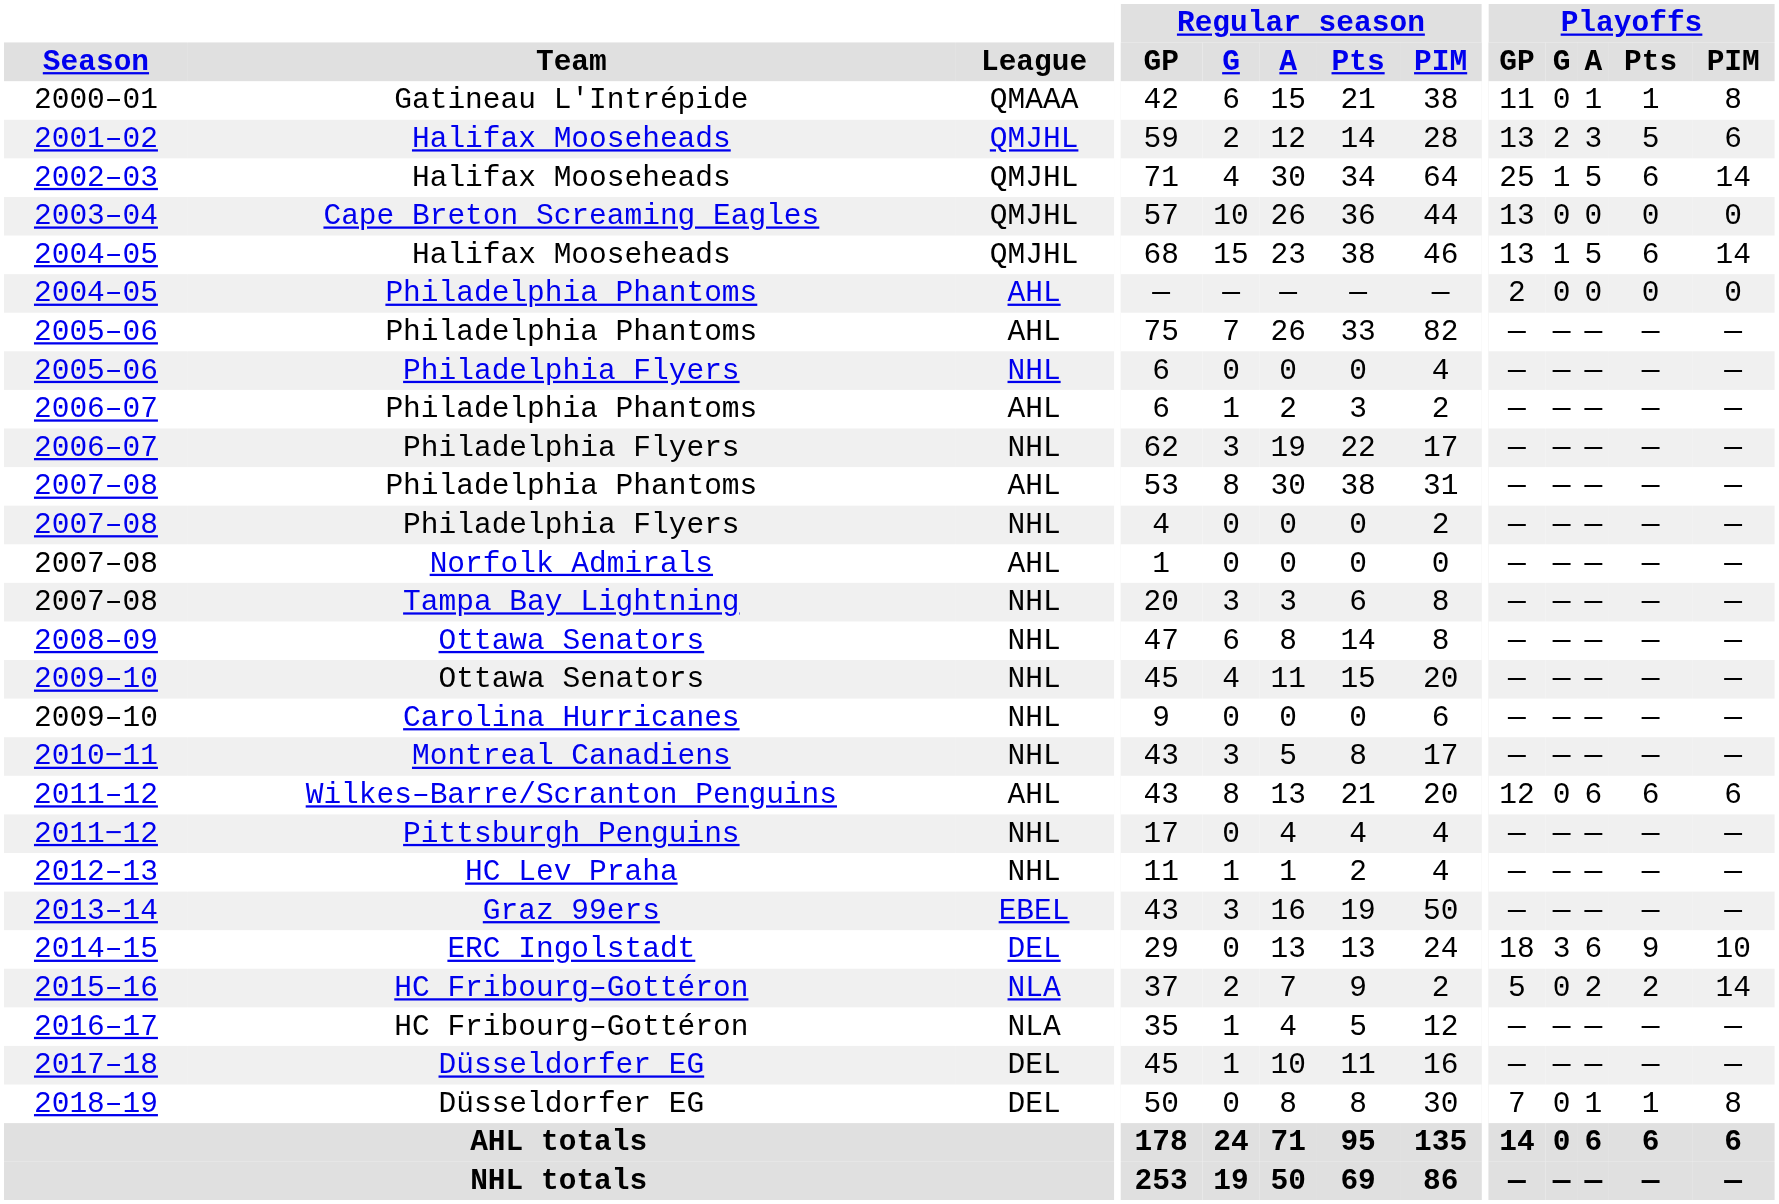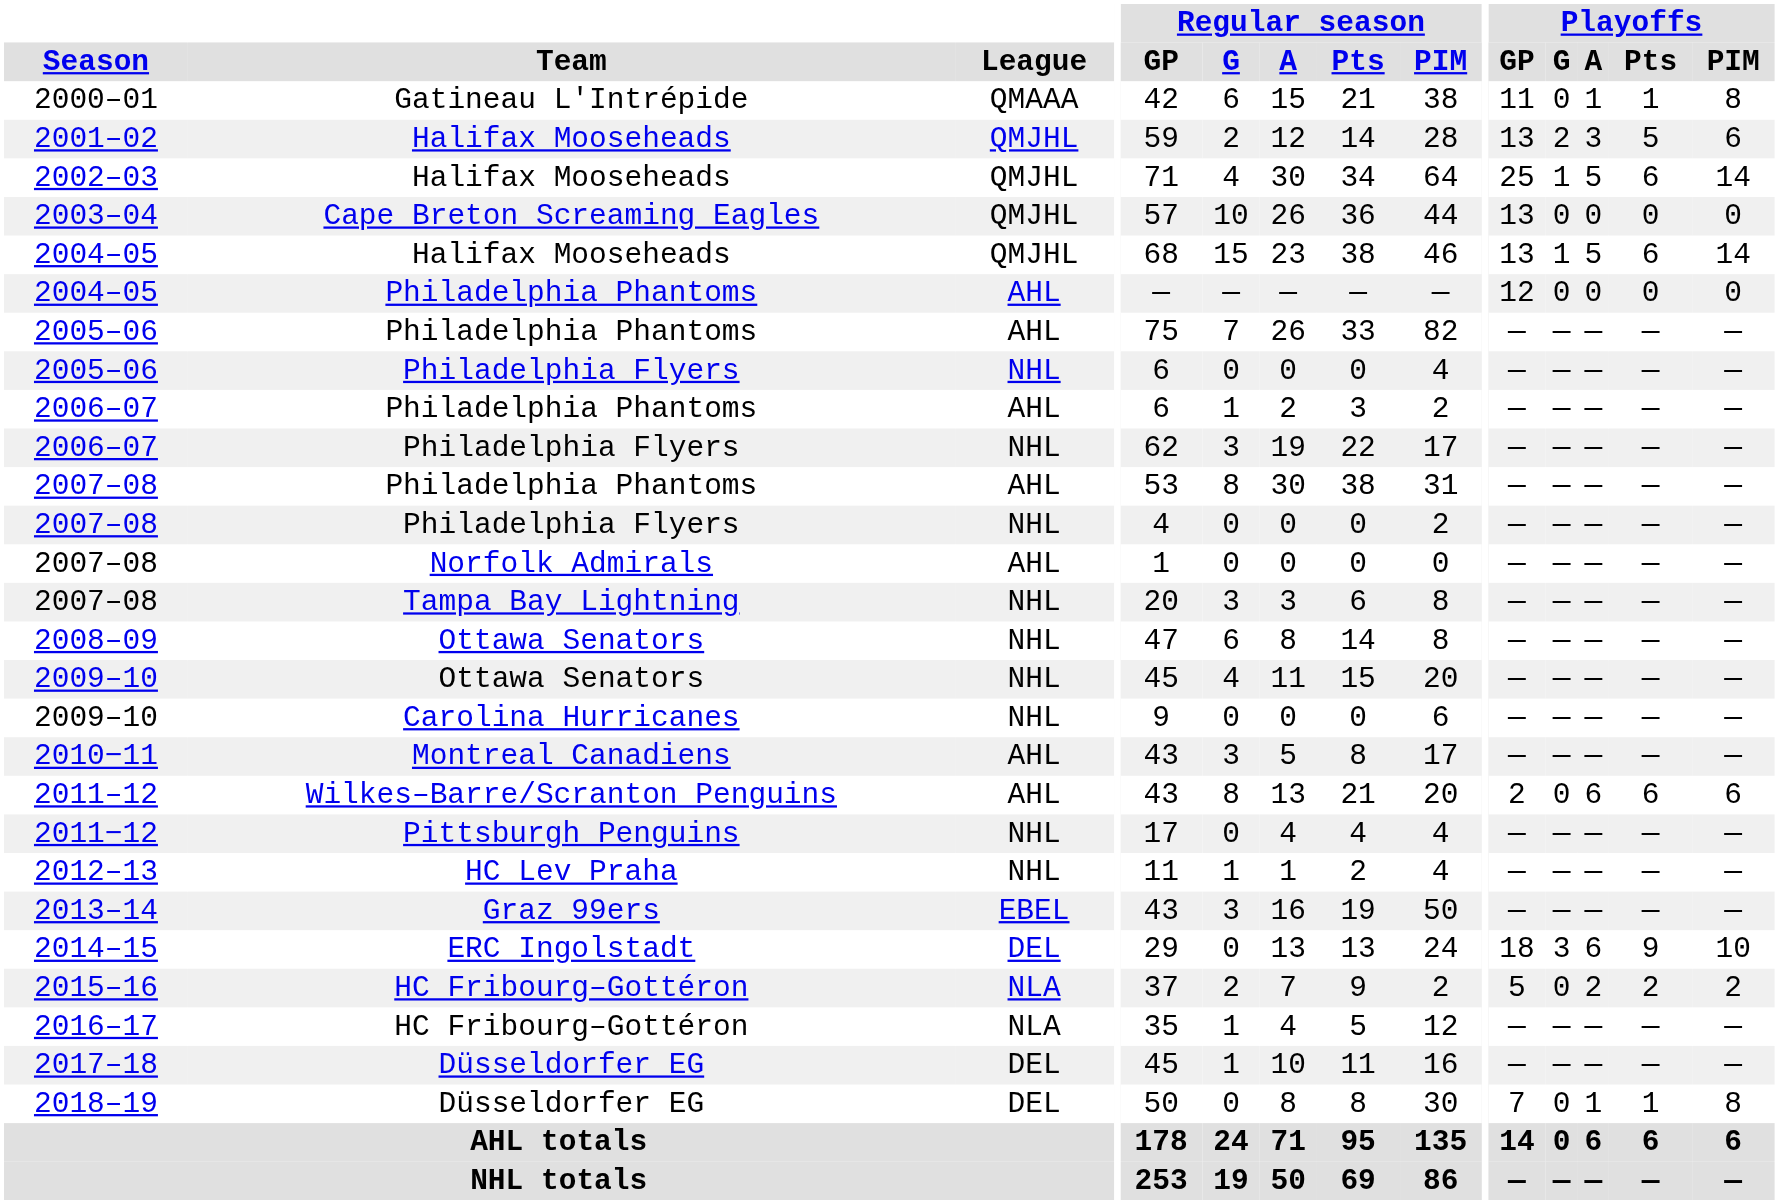2004–05 / Philadelphia Phantoms | Playoffs / GP: 2 -> 12
2010−11 | League: NHL -> AHL
2011–12 | Playoffs / GP: 12 -> 2
2015–16 | Playoffs / PIM: 14 -> 2
